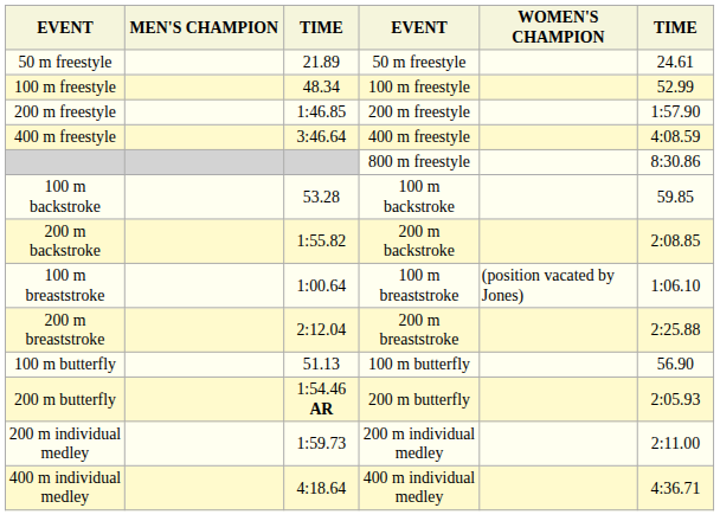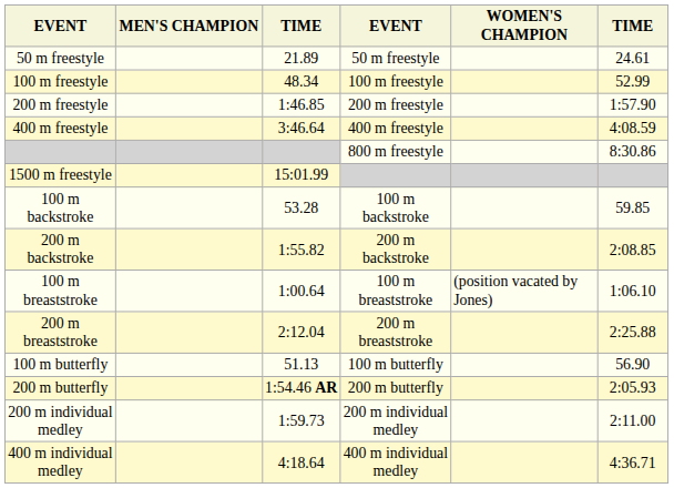+ row: 1500 m freestyle | 15:01.99
